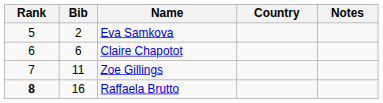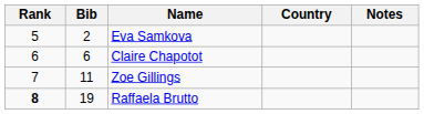Raffaela Brutto | Bib: 16 -> 19
